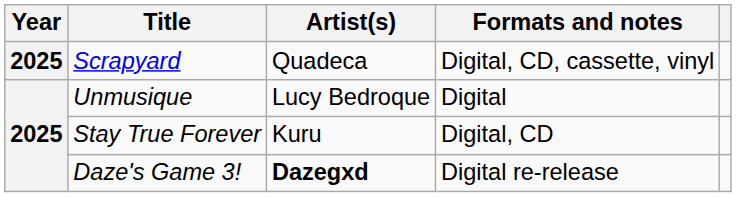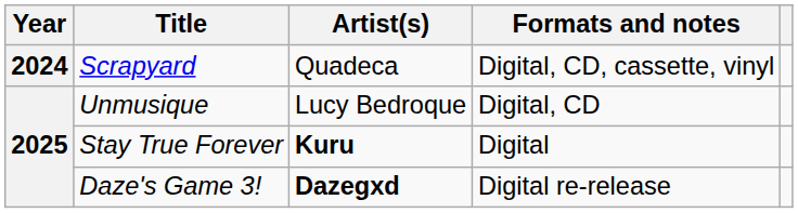Scrapyard | Year: 2025 -> 2024
Unmusique | Formats and notes: Digital -> Digital, CD
Stay True Forever | Artist(s): normal -> bold
Stay True Forever | Formats and notes: Digital, CD -> Digital
